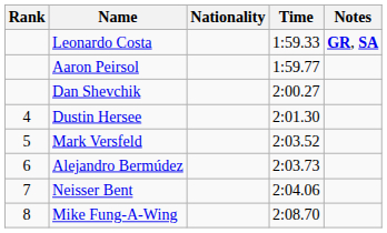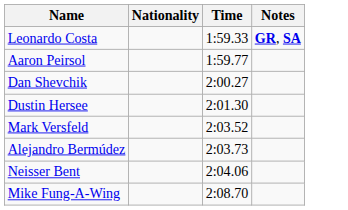- column: Rank | 4 | 5 | 6 | 7 | 8
